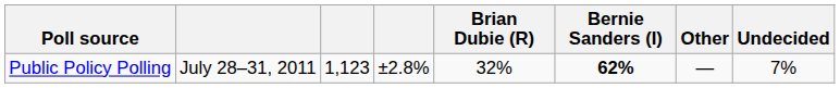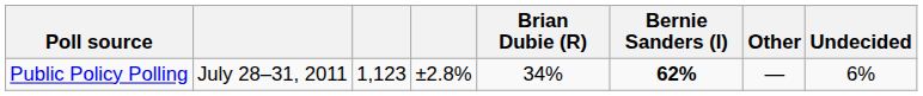Public Policy Polling | Brian Dubie (R): 32% -> 34%
Public Policy Polling | Undecided: 7% -> 6%
